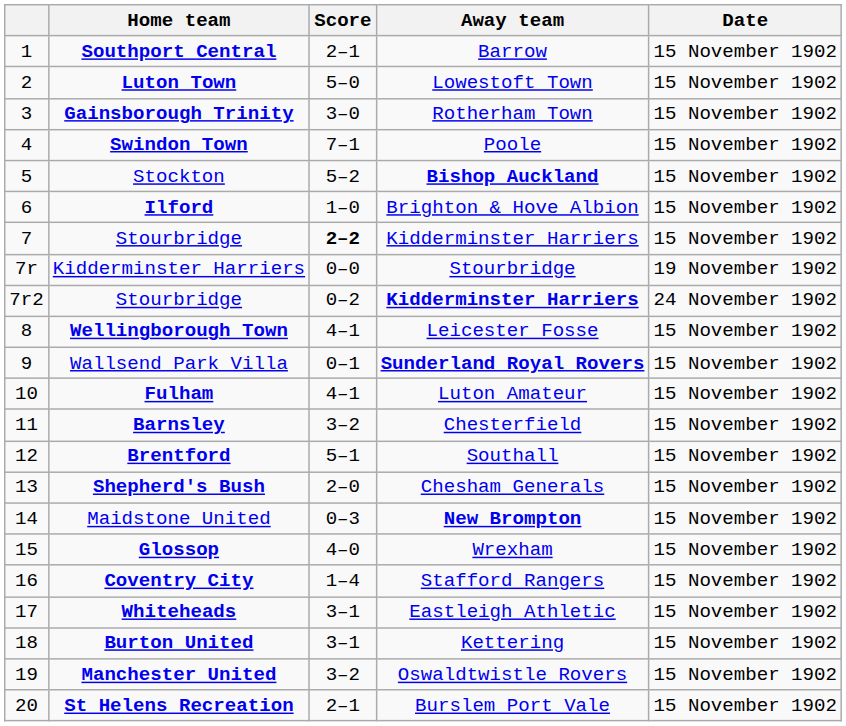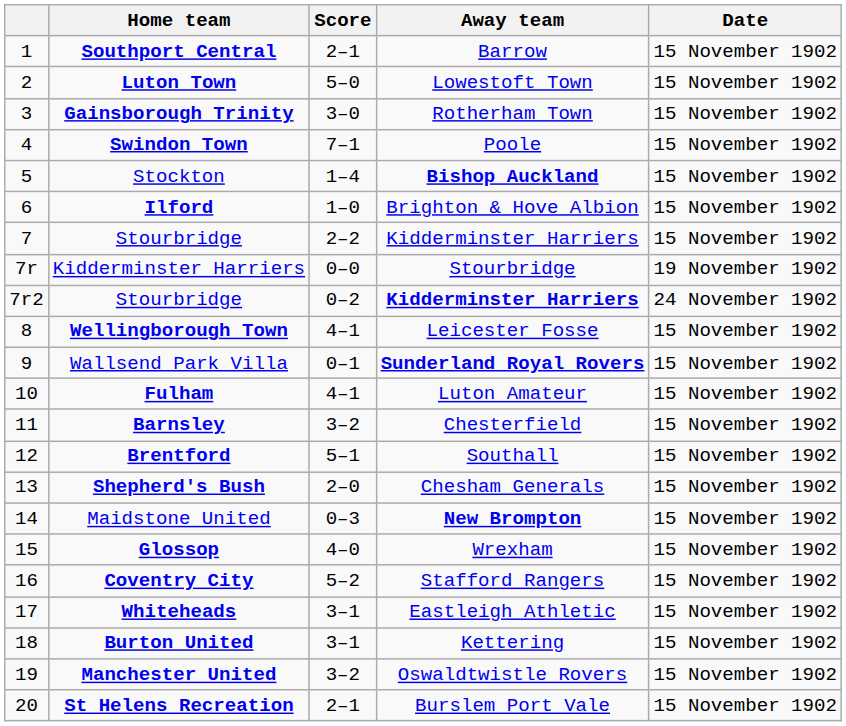Stockton | Score: 5–2 -> 1–4
7 / Stourbridge | Score: bold -> normal
Coventry City | Score: 1–4 -> 5–2
